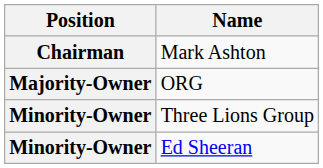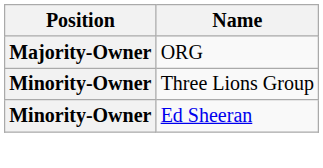- row: Chairman | Mark Ashton
